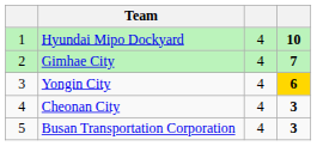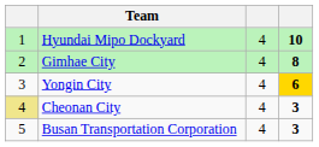Gimhae City | column 4: 7 -> 8
Cheonan City | column 1: no background -> khaki background
